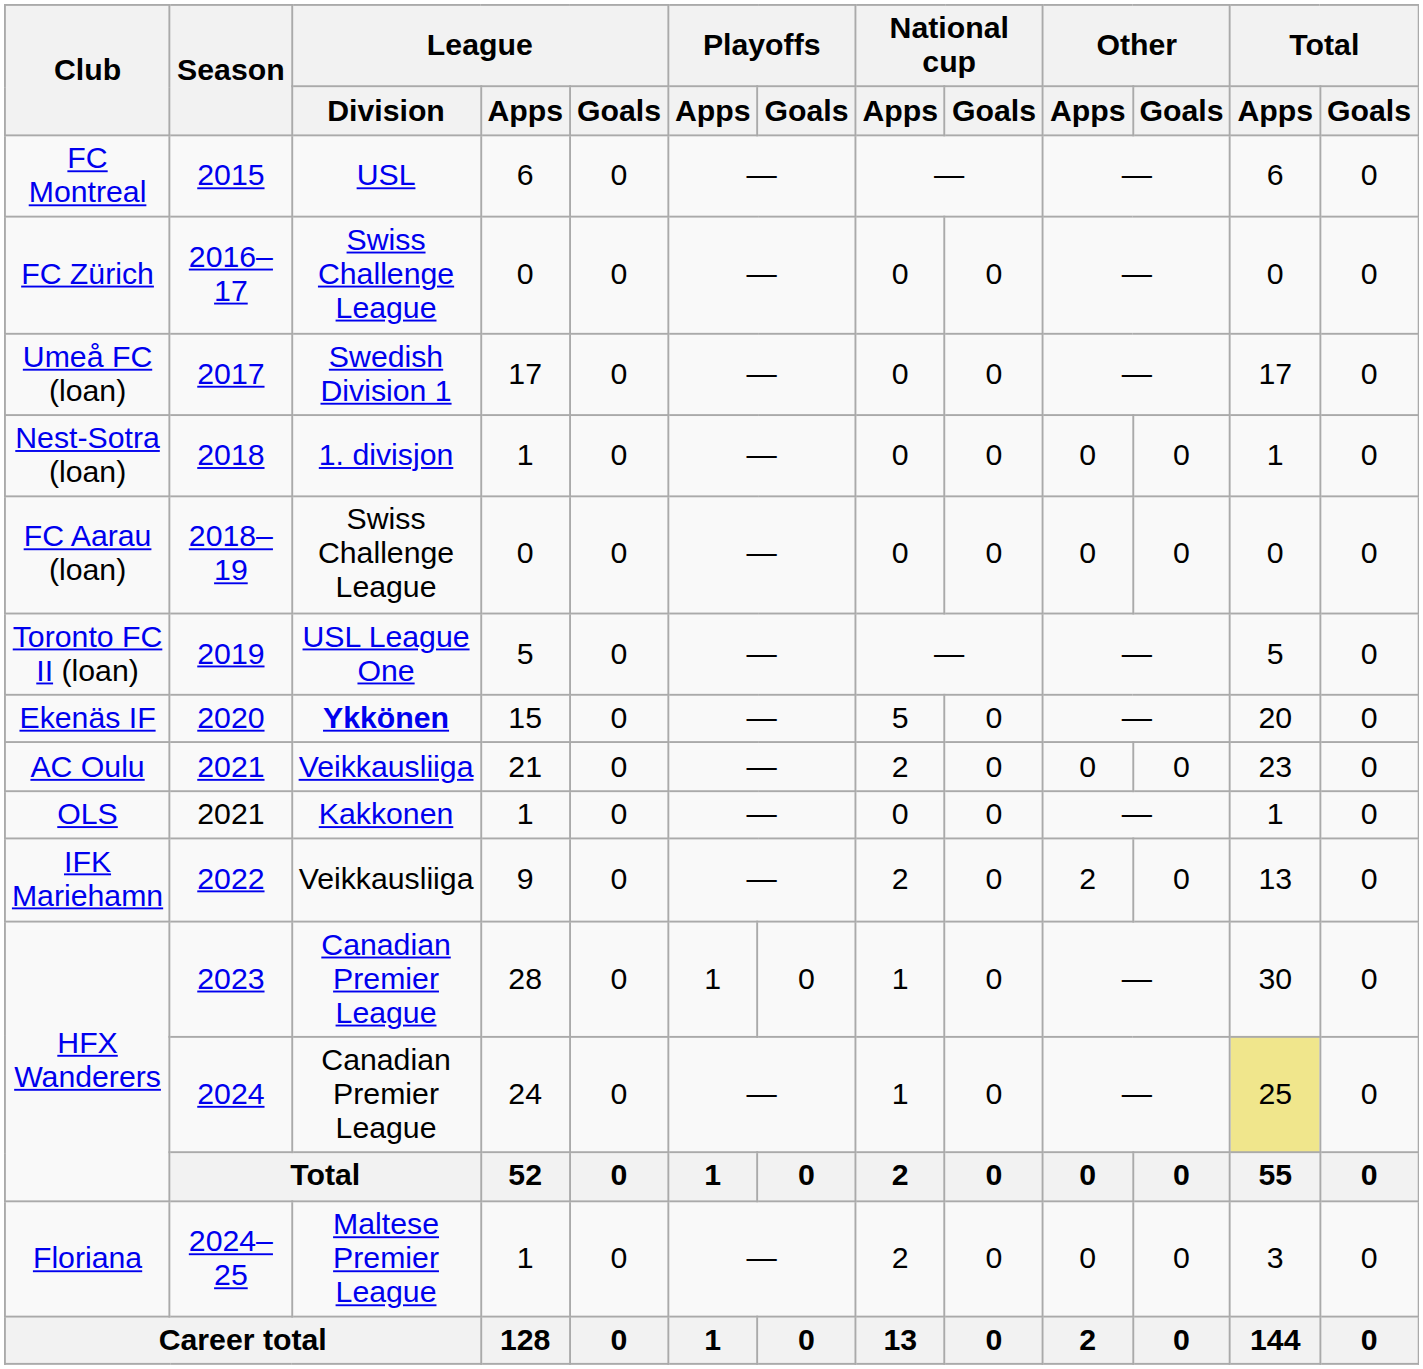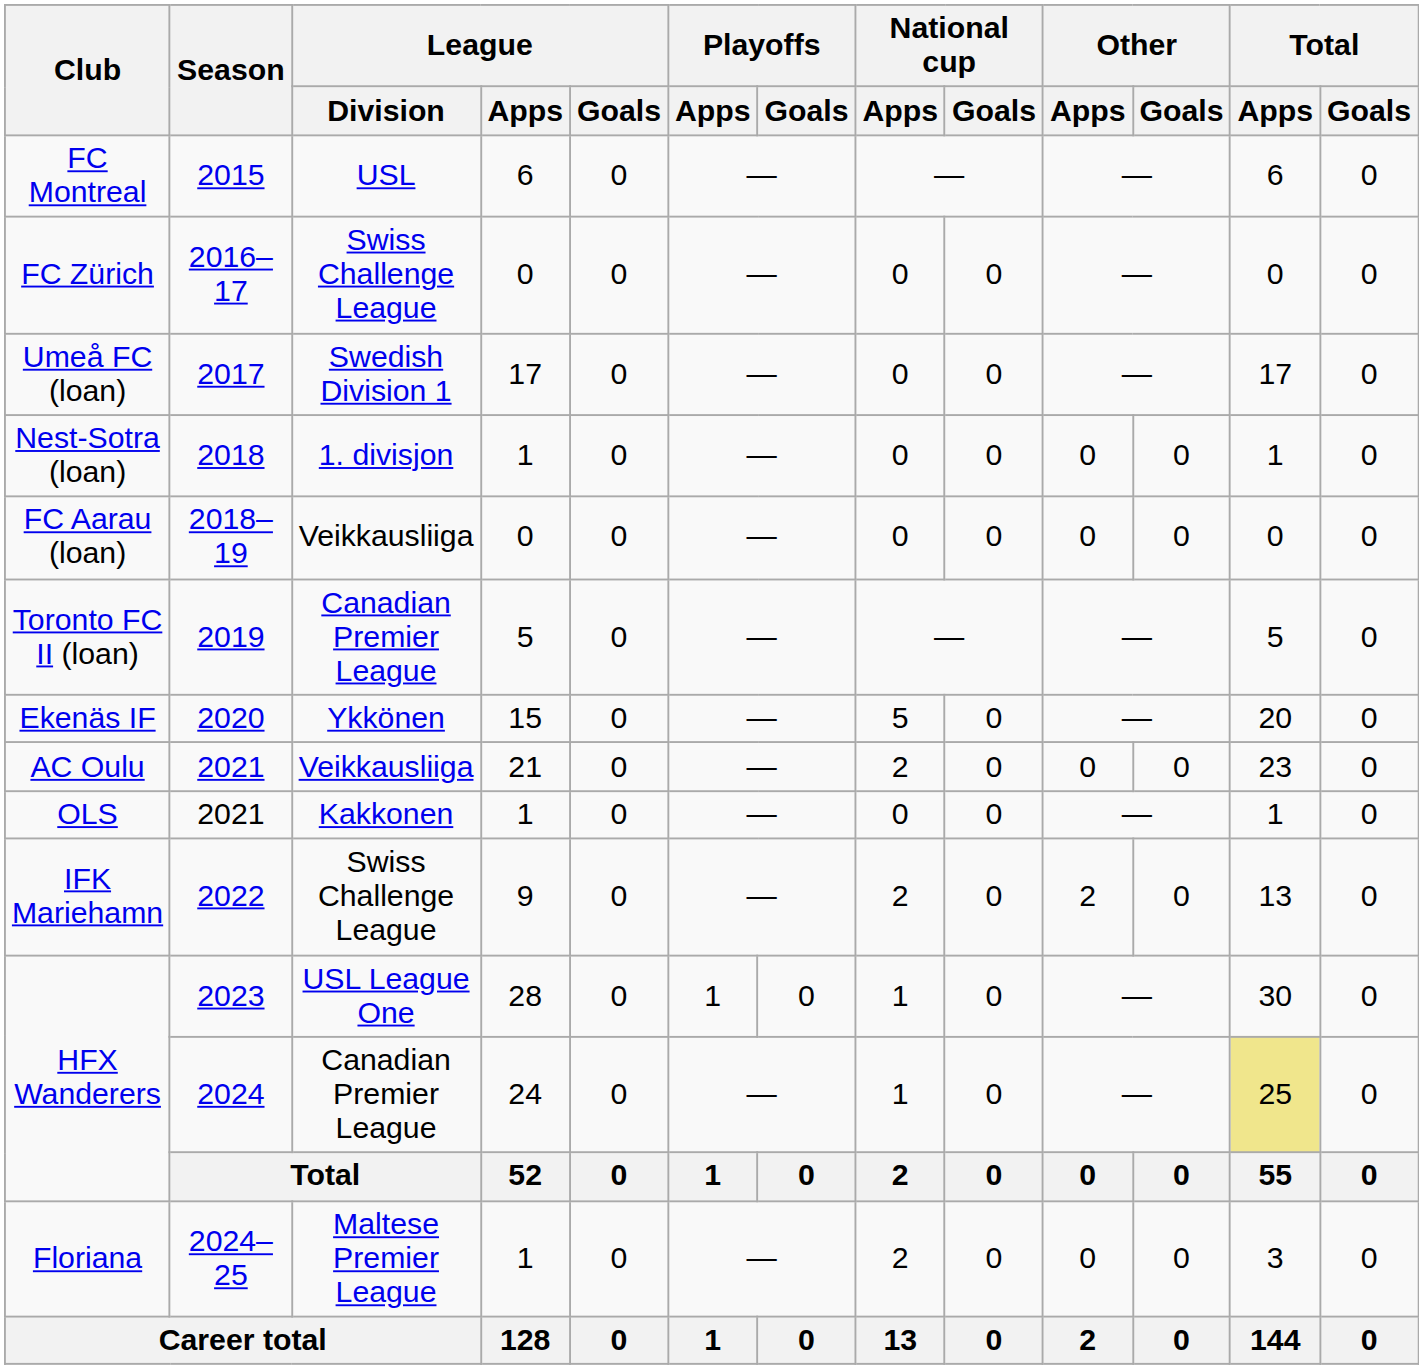FC Aarau (loan) | League / Division: Swiss Challenge League -> Veikkausliiga
Toronto FC II (loan) | League / Division: USL League One -> Canadian Premier League
Ekenäs IF | League / Division: bold -> normal
IFK Mariehamn | League / Division: Veikkausliiga -> Swiss Challenge League
HFX Wanderers / 2023 | League / Division: Canadian Premier League -> USL League One
